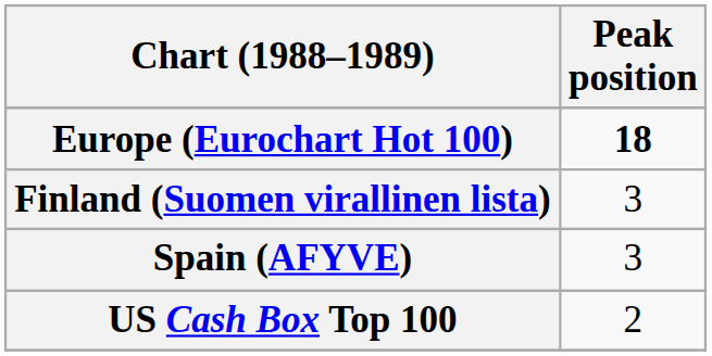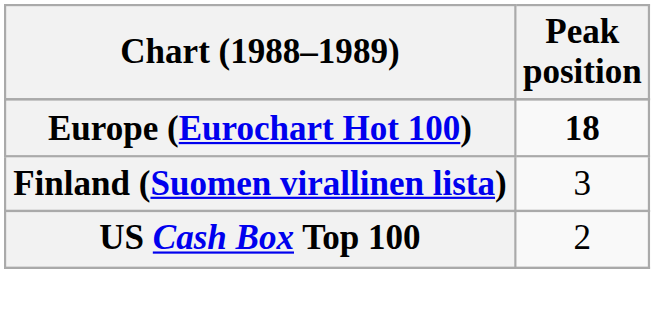- row: Spain (AFYVE) | 3
